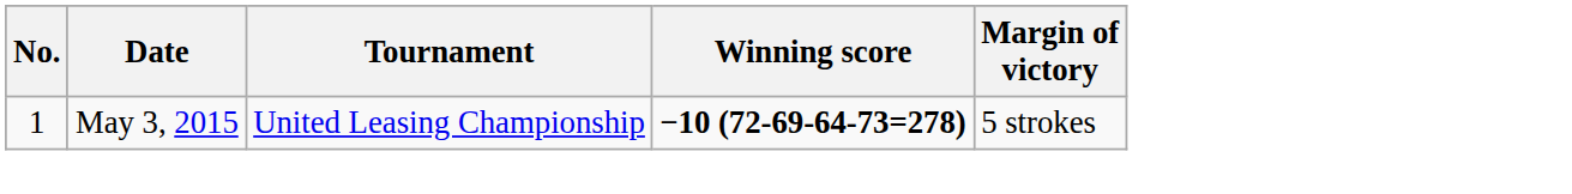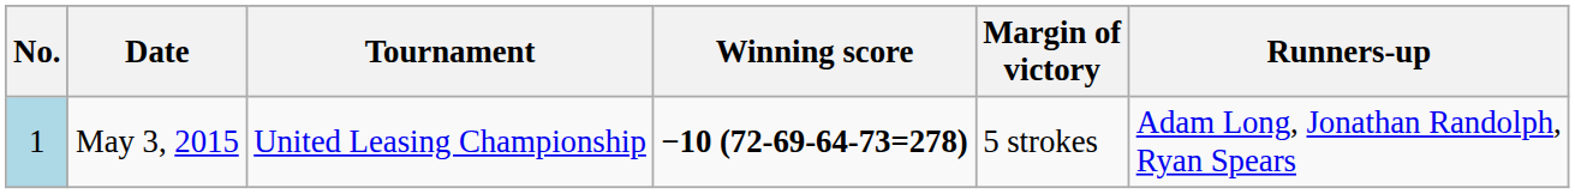+ column: Runners-up | Adam Long, Jonathan Randolph, Ryan Spears
May 3, 2015 | No.: no background -> lightblue background
